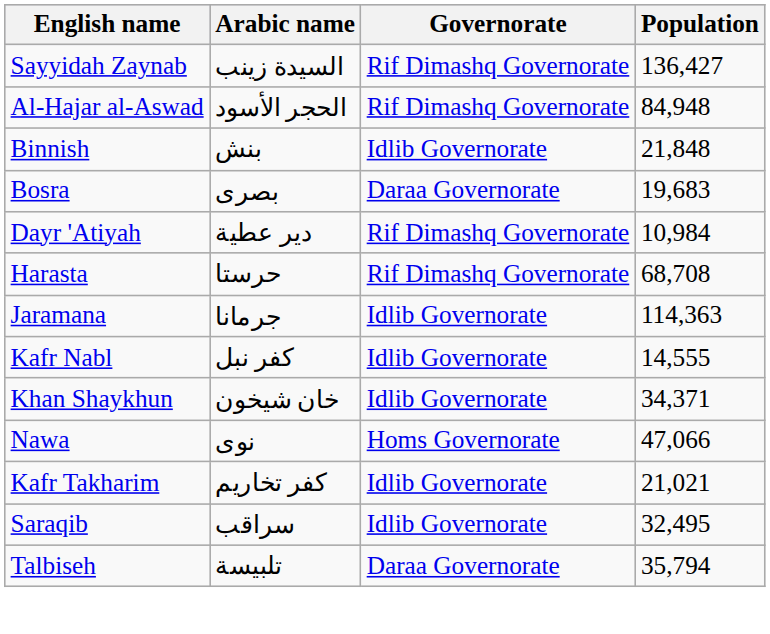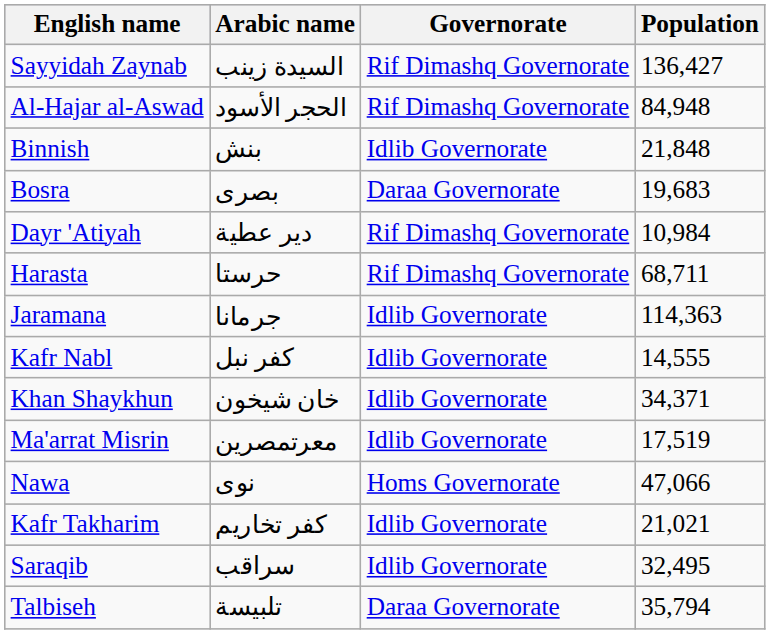Harasta | Population: 68,708 -> 68,711
+ row: Ma'arrat Misrin | معرتمصرين | Idlib Governorate | 17,519
